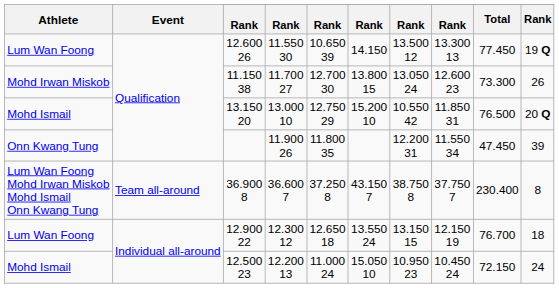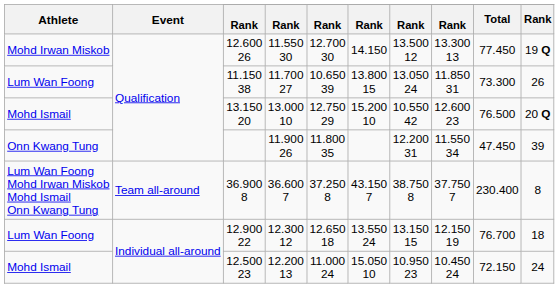12.600 26 | Athlete: Lum Wan Foong -> Mohd Irwan Miskob
12.600 26 | column 5: 10.650 39 -> 12.700 30
11.150 38 | Athlete: Mohd Irwan Miskob -> Lum Wan Foong
11.150 38 | column 5: 12.700 30 -> 10.650 39
11.150 38 | column 8: 12.600 23 -> 11.850 31
13.150 20 | column 8: 11.850 31 -> 12.600 23
